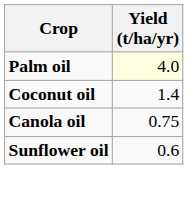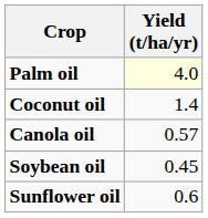Canola oil | Yield (t/ha/yr): 0.75 -> 0.57
+ row: Soybean oil | 0.45
